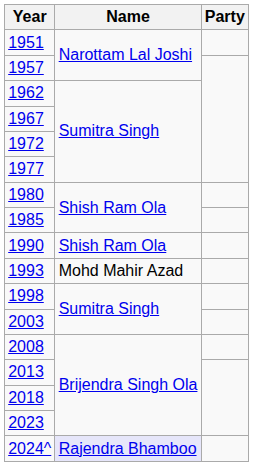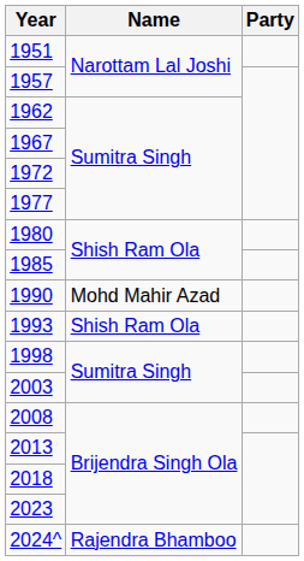1990 | Name: Shish Ram Ola -> Mohd Mahir Azad
1993 | Name: Mohd Mahir Azad -> Shish Ram Ola
2024^ | Name: lavender background -> no background
